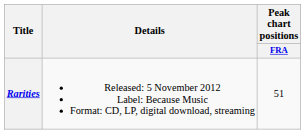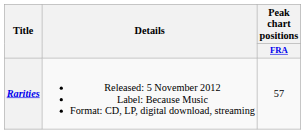Rarities | Peak chart positions / FRA: 51 -> 57
